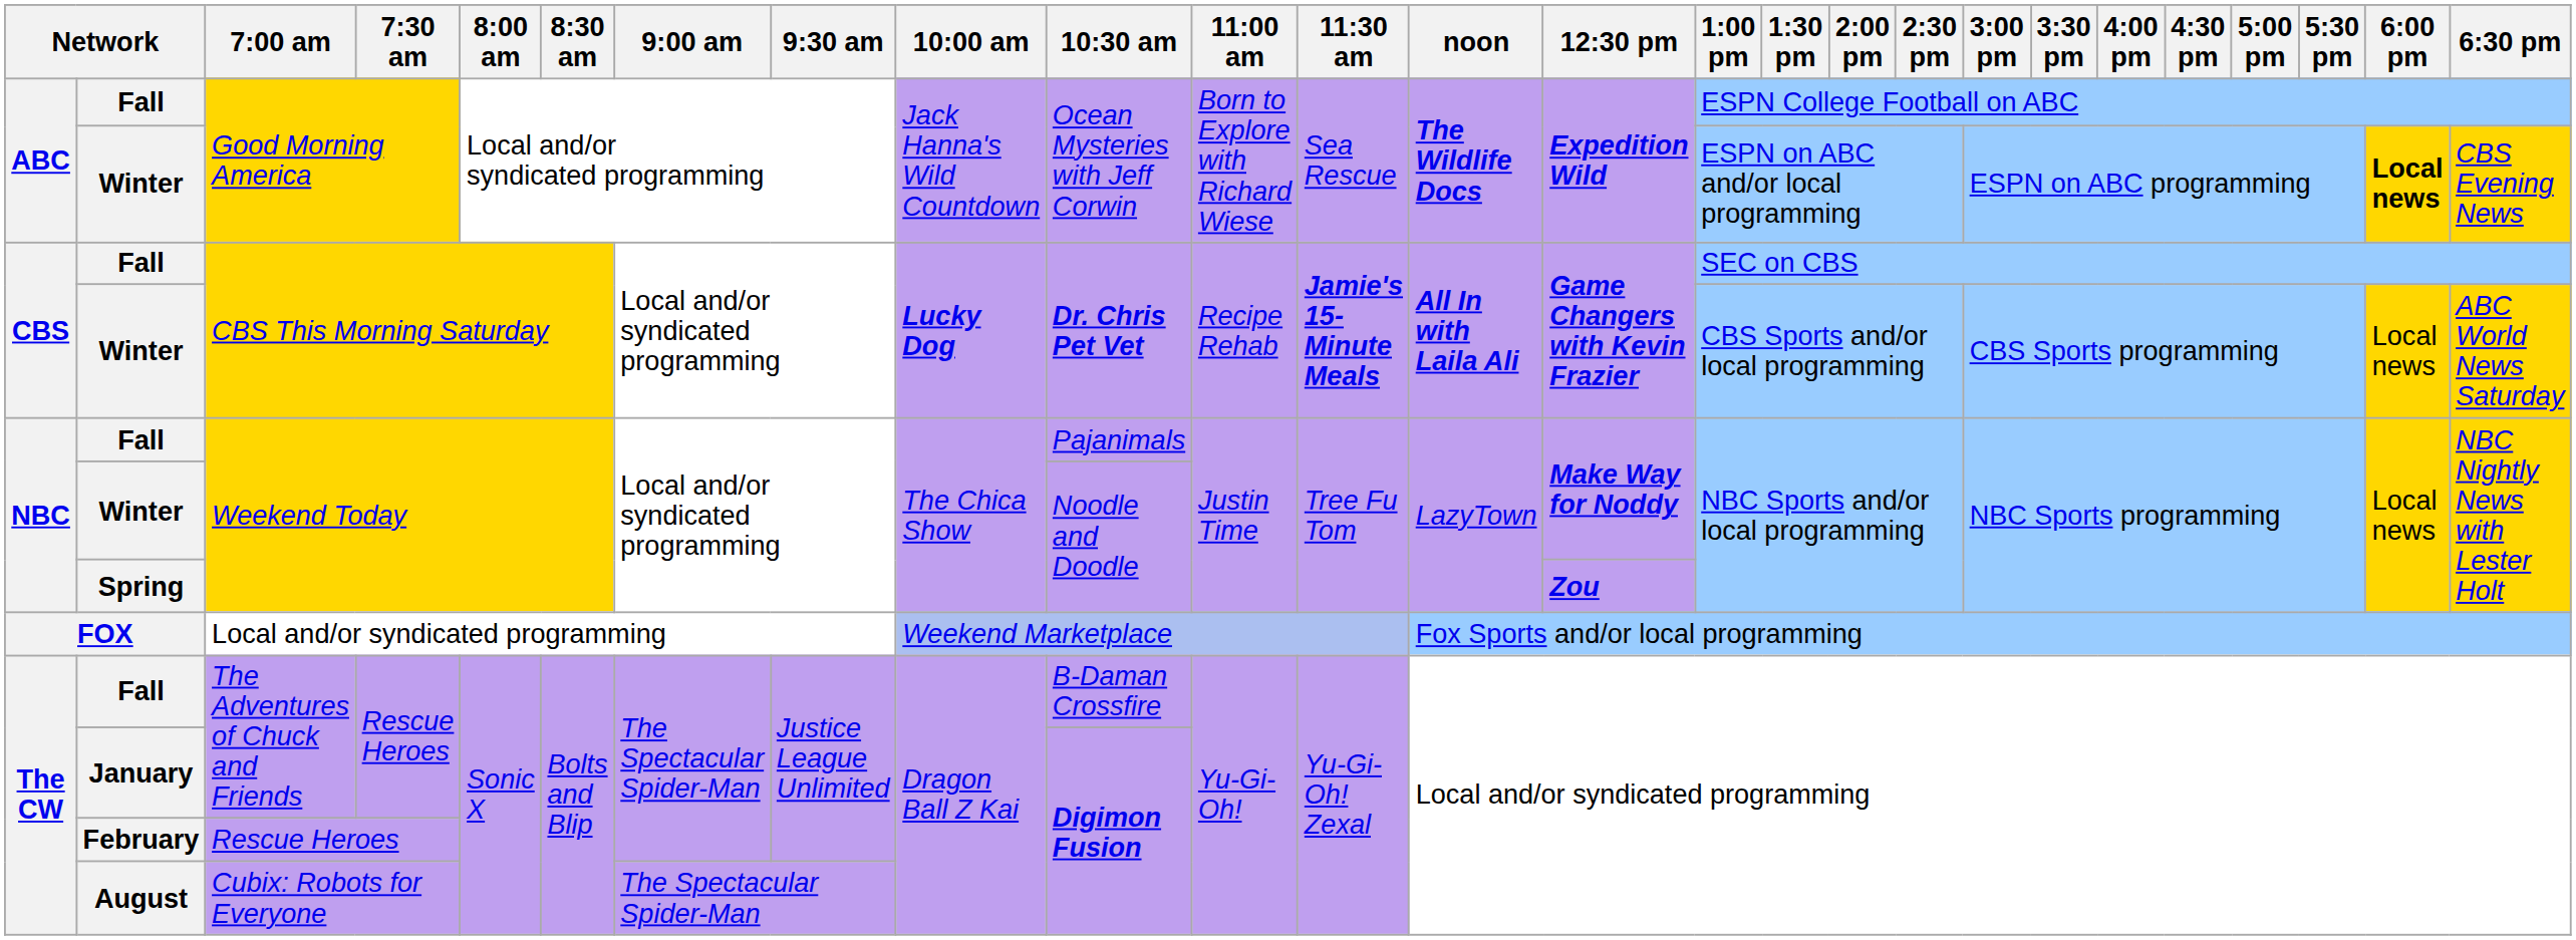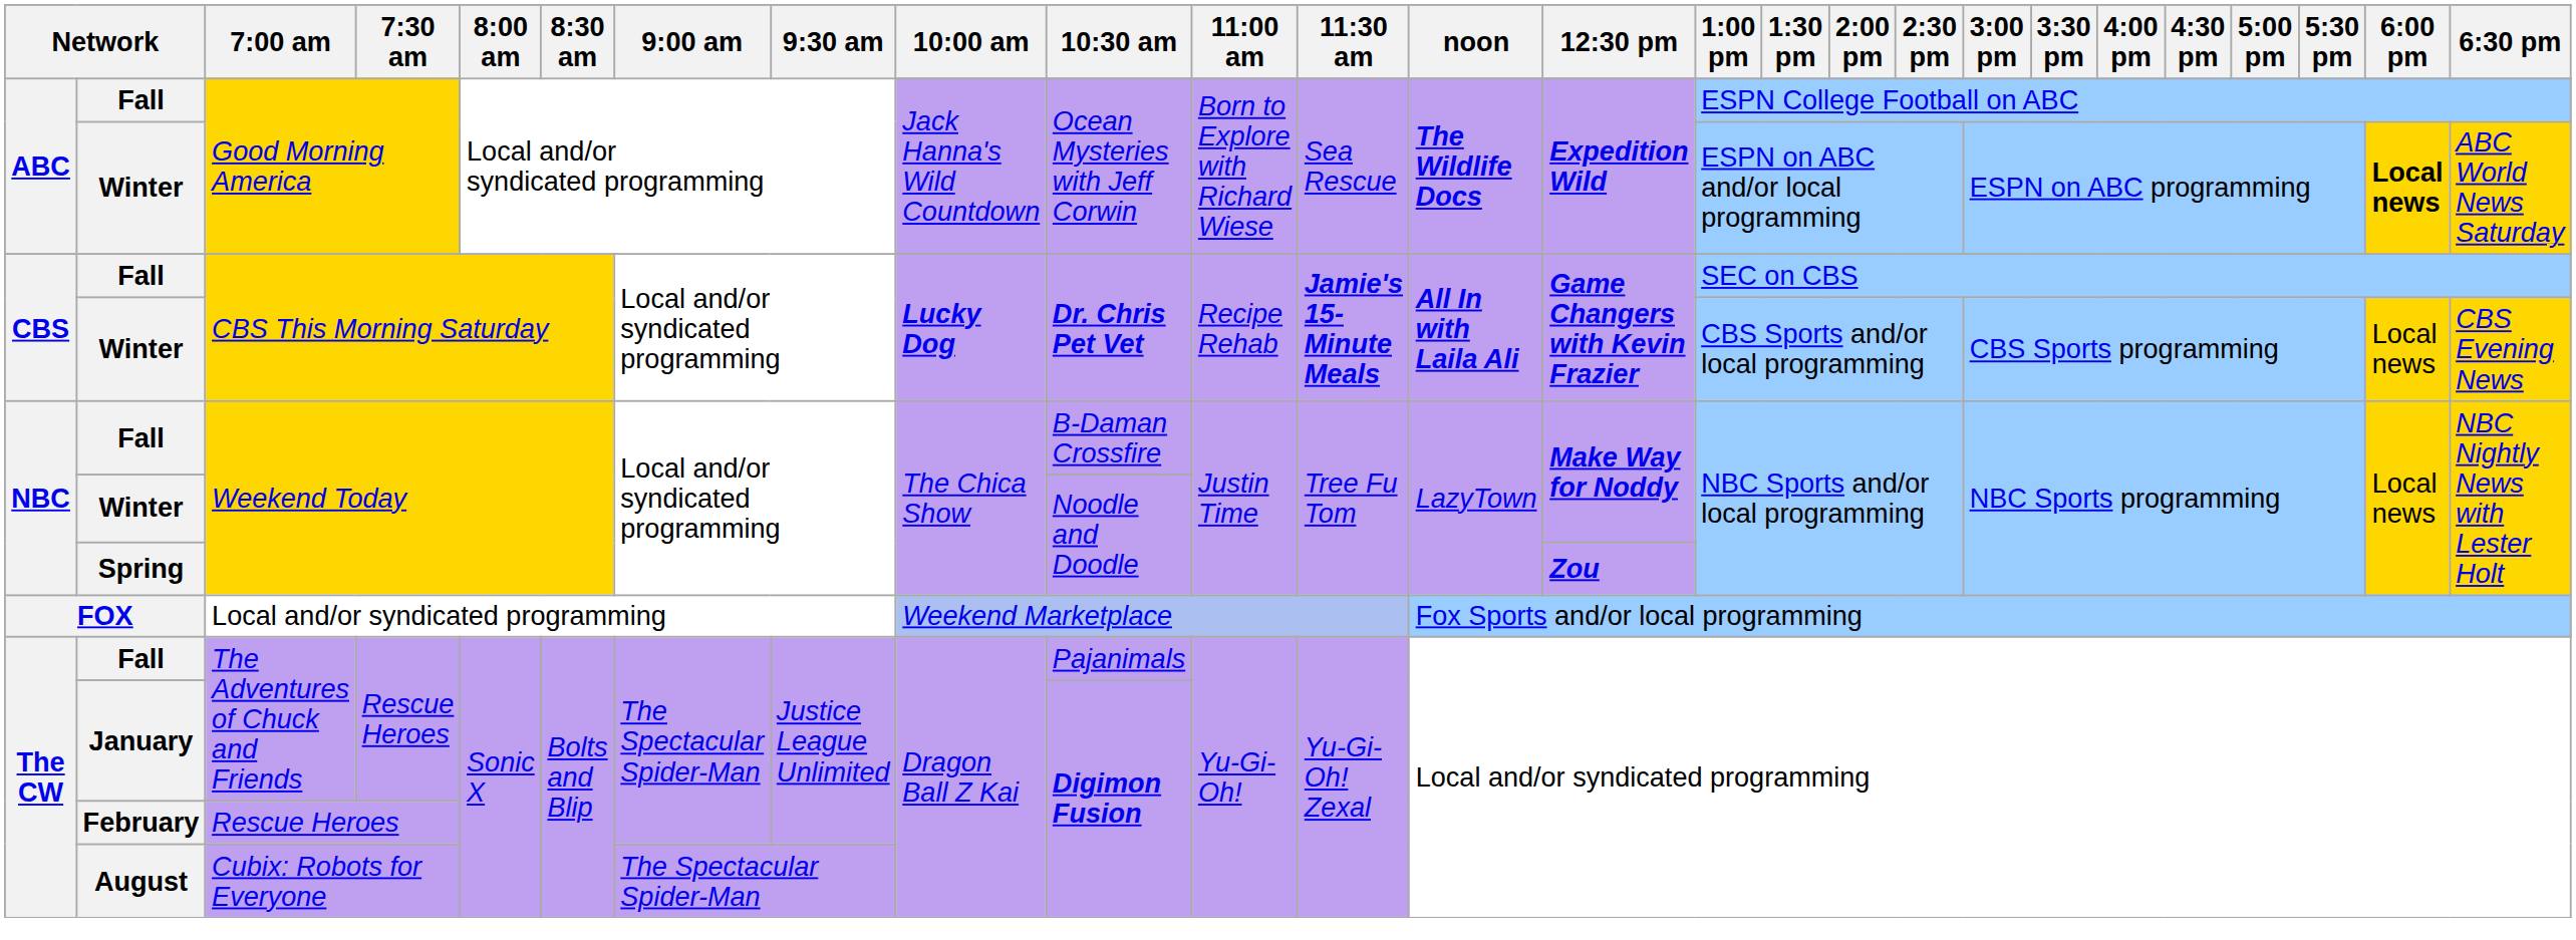Winter / Good Morning America | 6:30 pm: CBS Evening News -> ABC World News Saturday
Winter / CBS This Morning Saturday | 6:30 pm: ABC World News Saturday -> CBS Evening News
Fall / Weekend Today | 10:30 am: Pajanimals -> B-Daman Crossfire
Fall / The Adventures of Chuck and Friends | 10:30 am: B-Daman Crossfire -> Pajanimals
